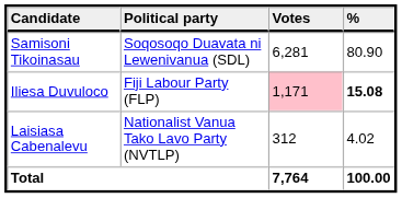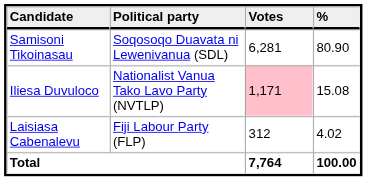Iliesa Duvuloco | Political party: Fiji Labour Party (FLP) -> Nationalist Vanua Tako Lavo Party (NVTLP)
Iliesa Duvuloco | %: bold -> normal
Laisiasa Cabenalevu | Political party: Nationalist Vanua Tako Lavo Party (NVTLP) -> Fiji Labour Party (FLP)
